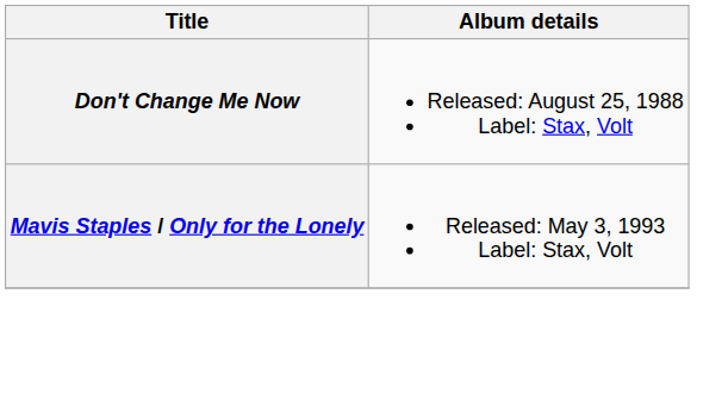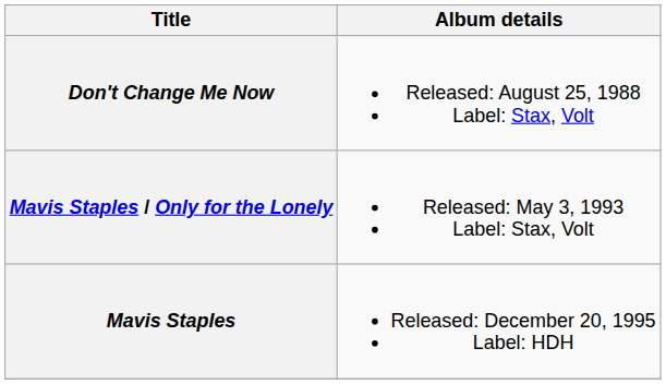+ row: Mavis Staples | Released: December 20, 1995 Label: HDH
